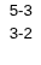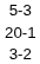+ row: 20-1
